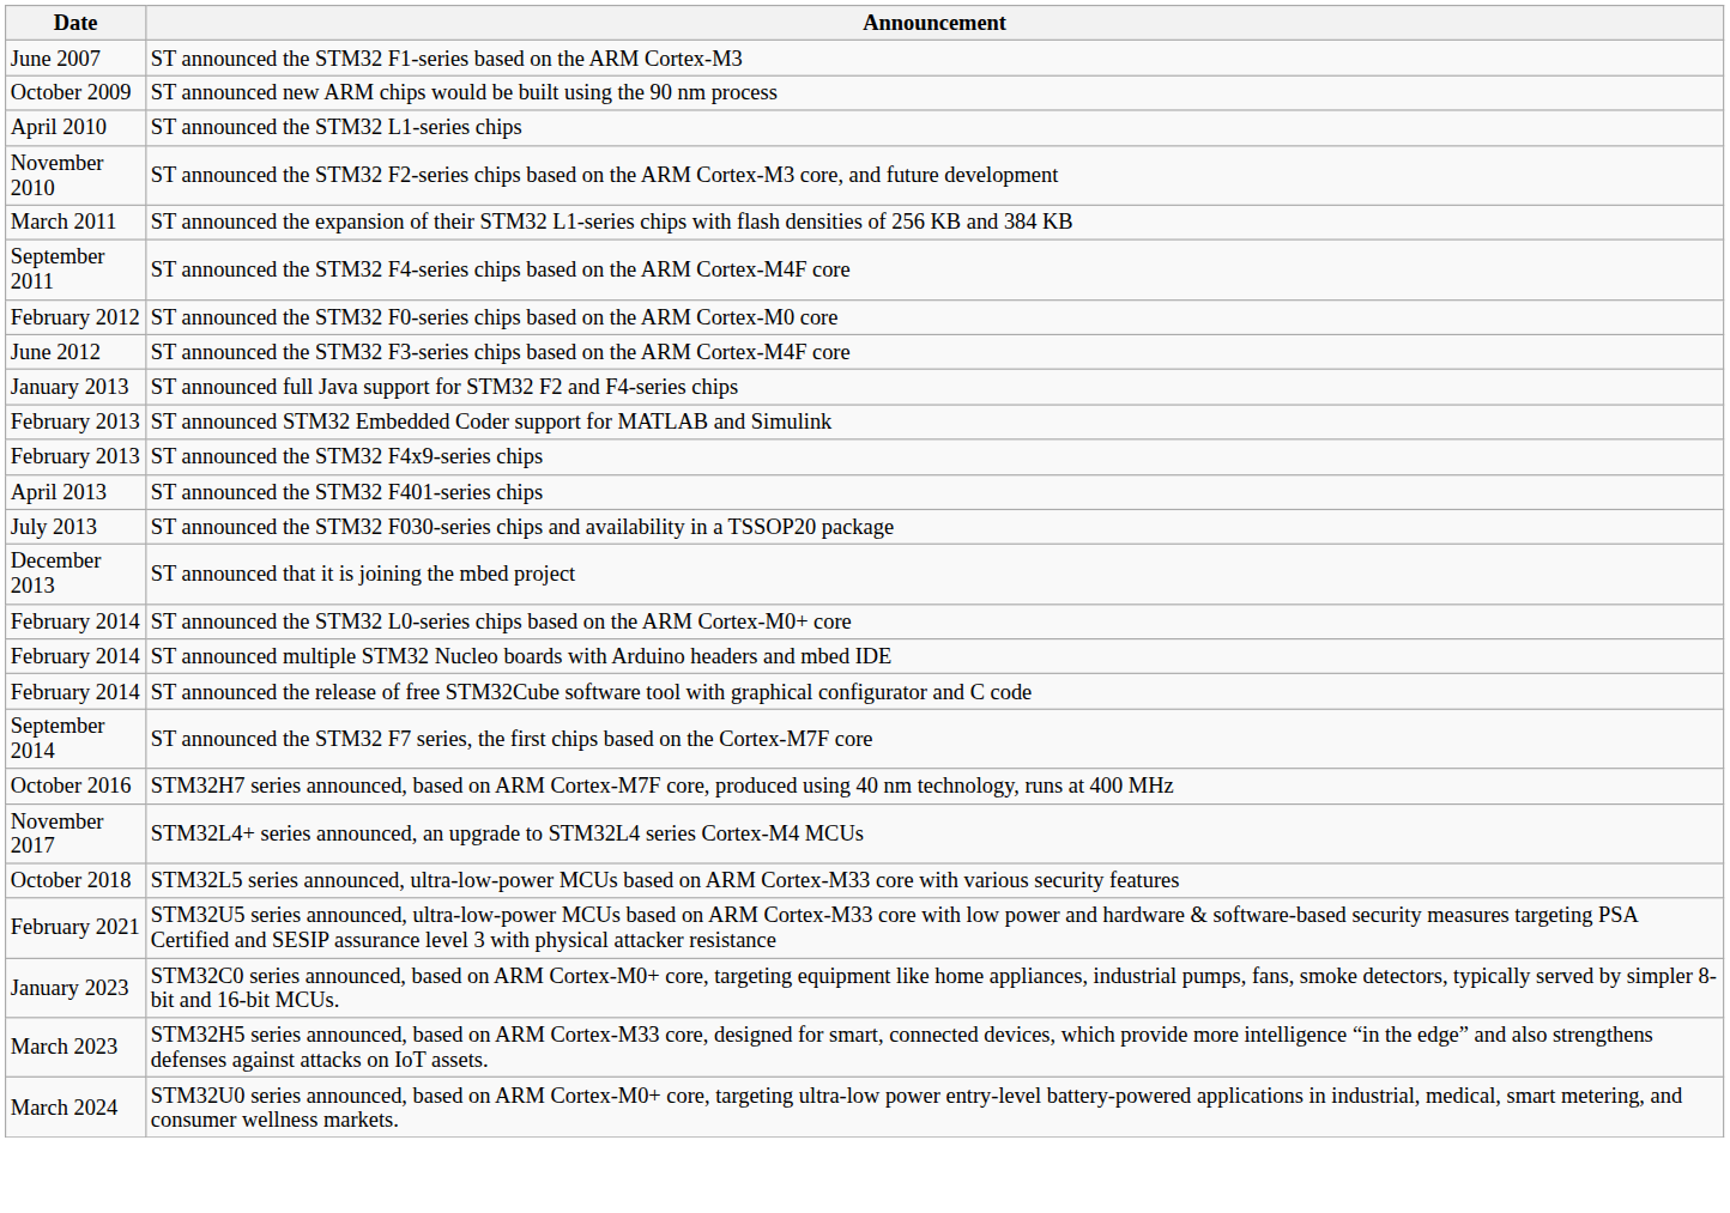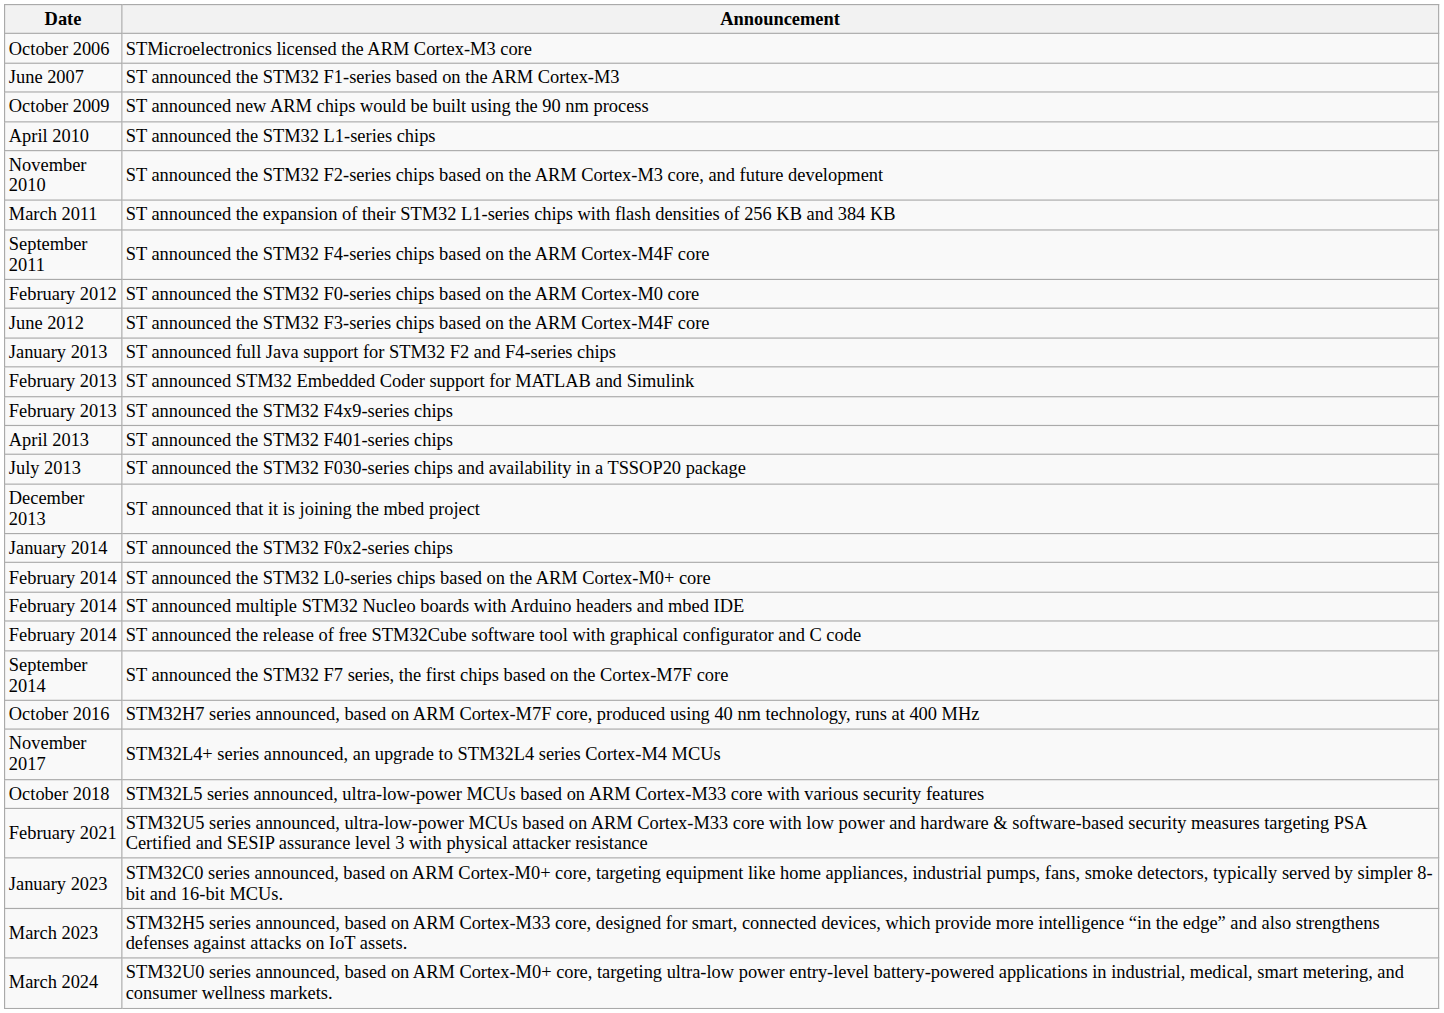+ row: October 2006 | STMicroelectronics licensed the ARM Cortex-M3 core
+ row: January 2014 | ST announced the STM32 F0x2-series chips
